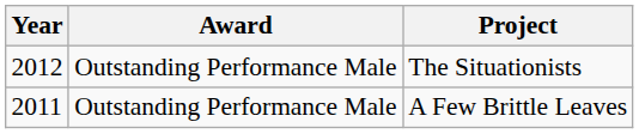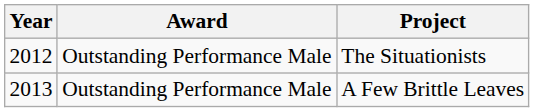A Few Brittle Leaves | Year: 2011 -> 2013
